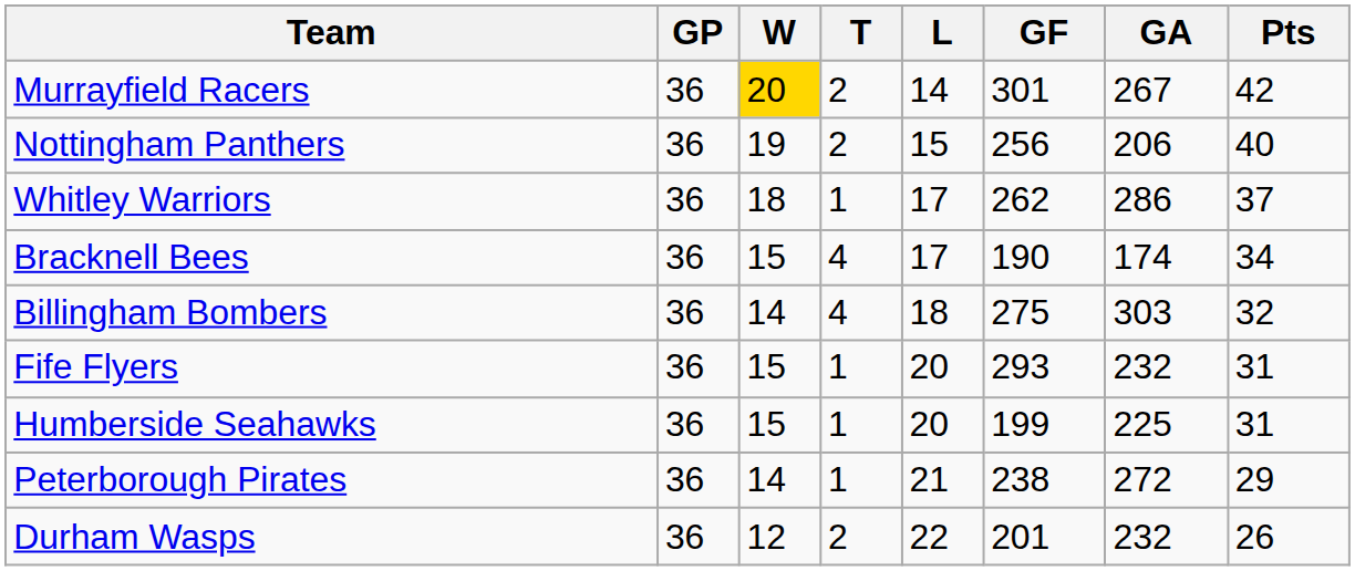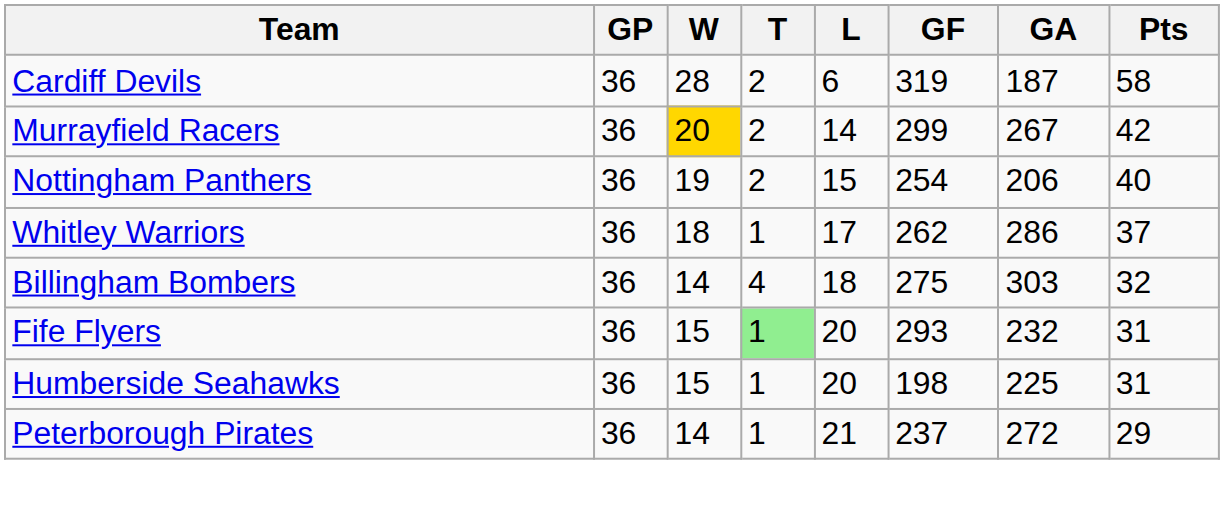+ row: Cardiff Devils | 36 | 28 | 2 | 6 | 319 | 187 | 58
Murrayfield Racers | GF: 301 -> 299
Nottingham Panthers | GF: 256 -> 254
- row: Bracknell Bees | 36 | 15 | 4 | 17 | 190 | 174 | 34
Fife Flyers | T: no background -> lightgreen background
Humberside Seahawks | GF: 199 -> 198
Peterborough Pirates | GF: 238 -> 237
- row: Durham Wasps | 36 | 12 | 2 | 22 | 201 | 232 | 26
